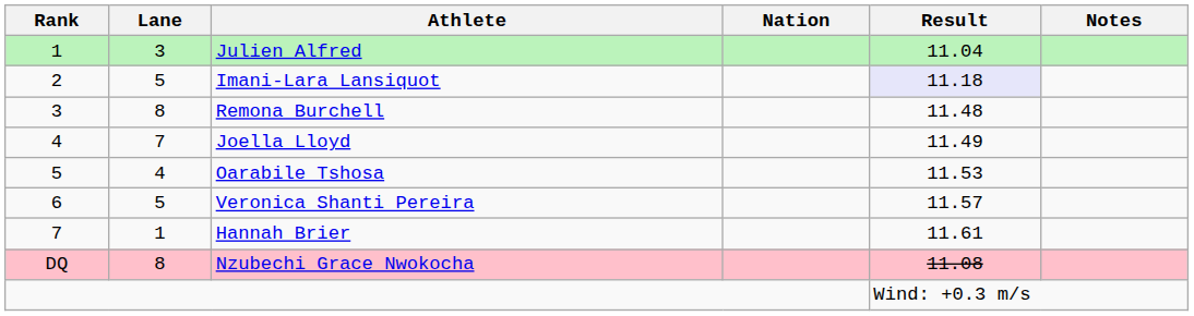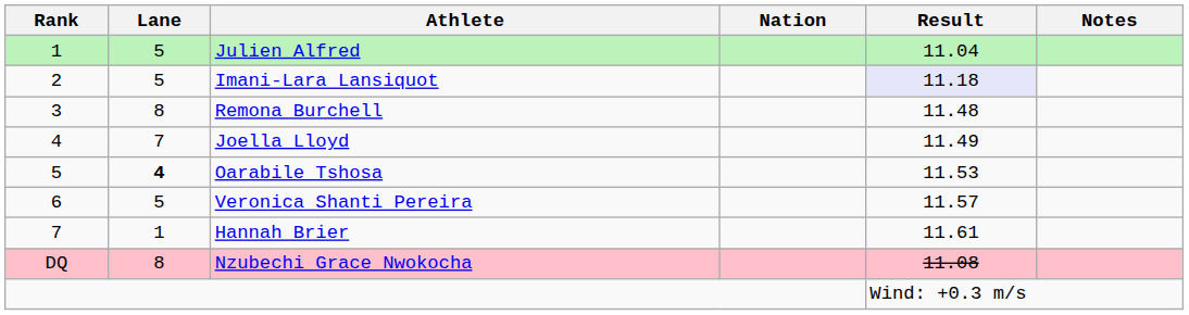Julien Alfred | Lane: 3 -> 5
Oarabile Tshosa | Lane: normal -> bold
